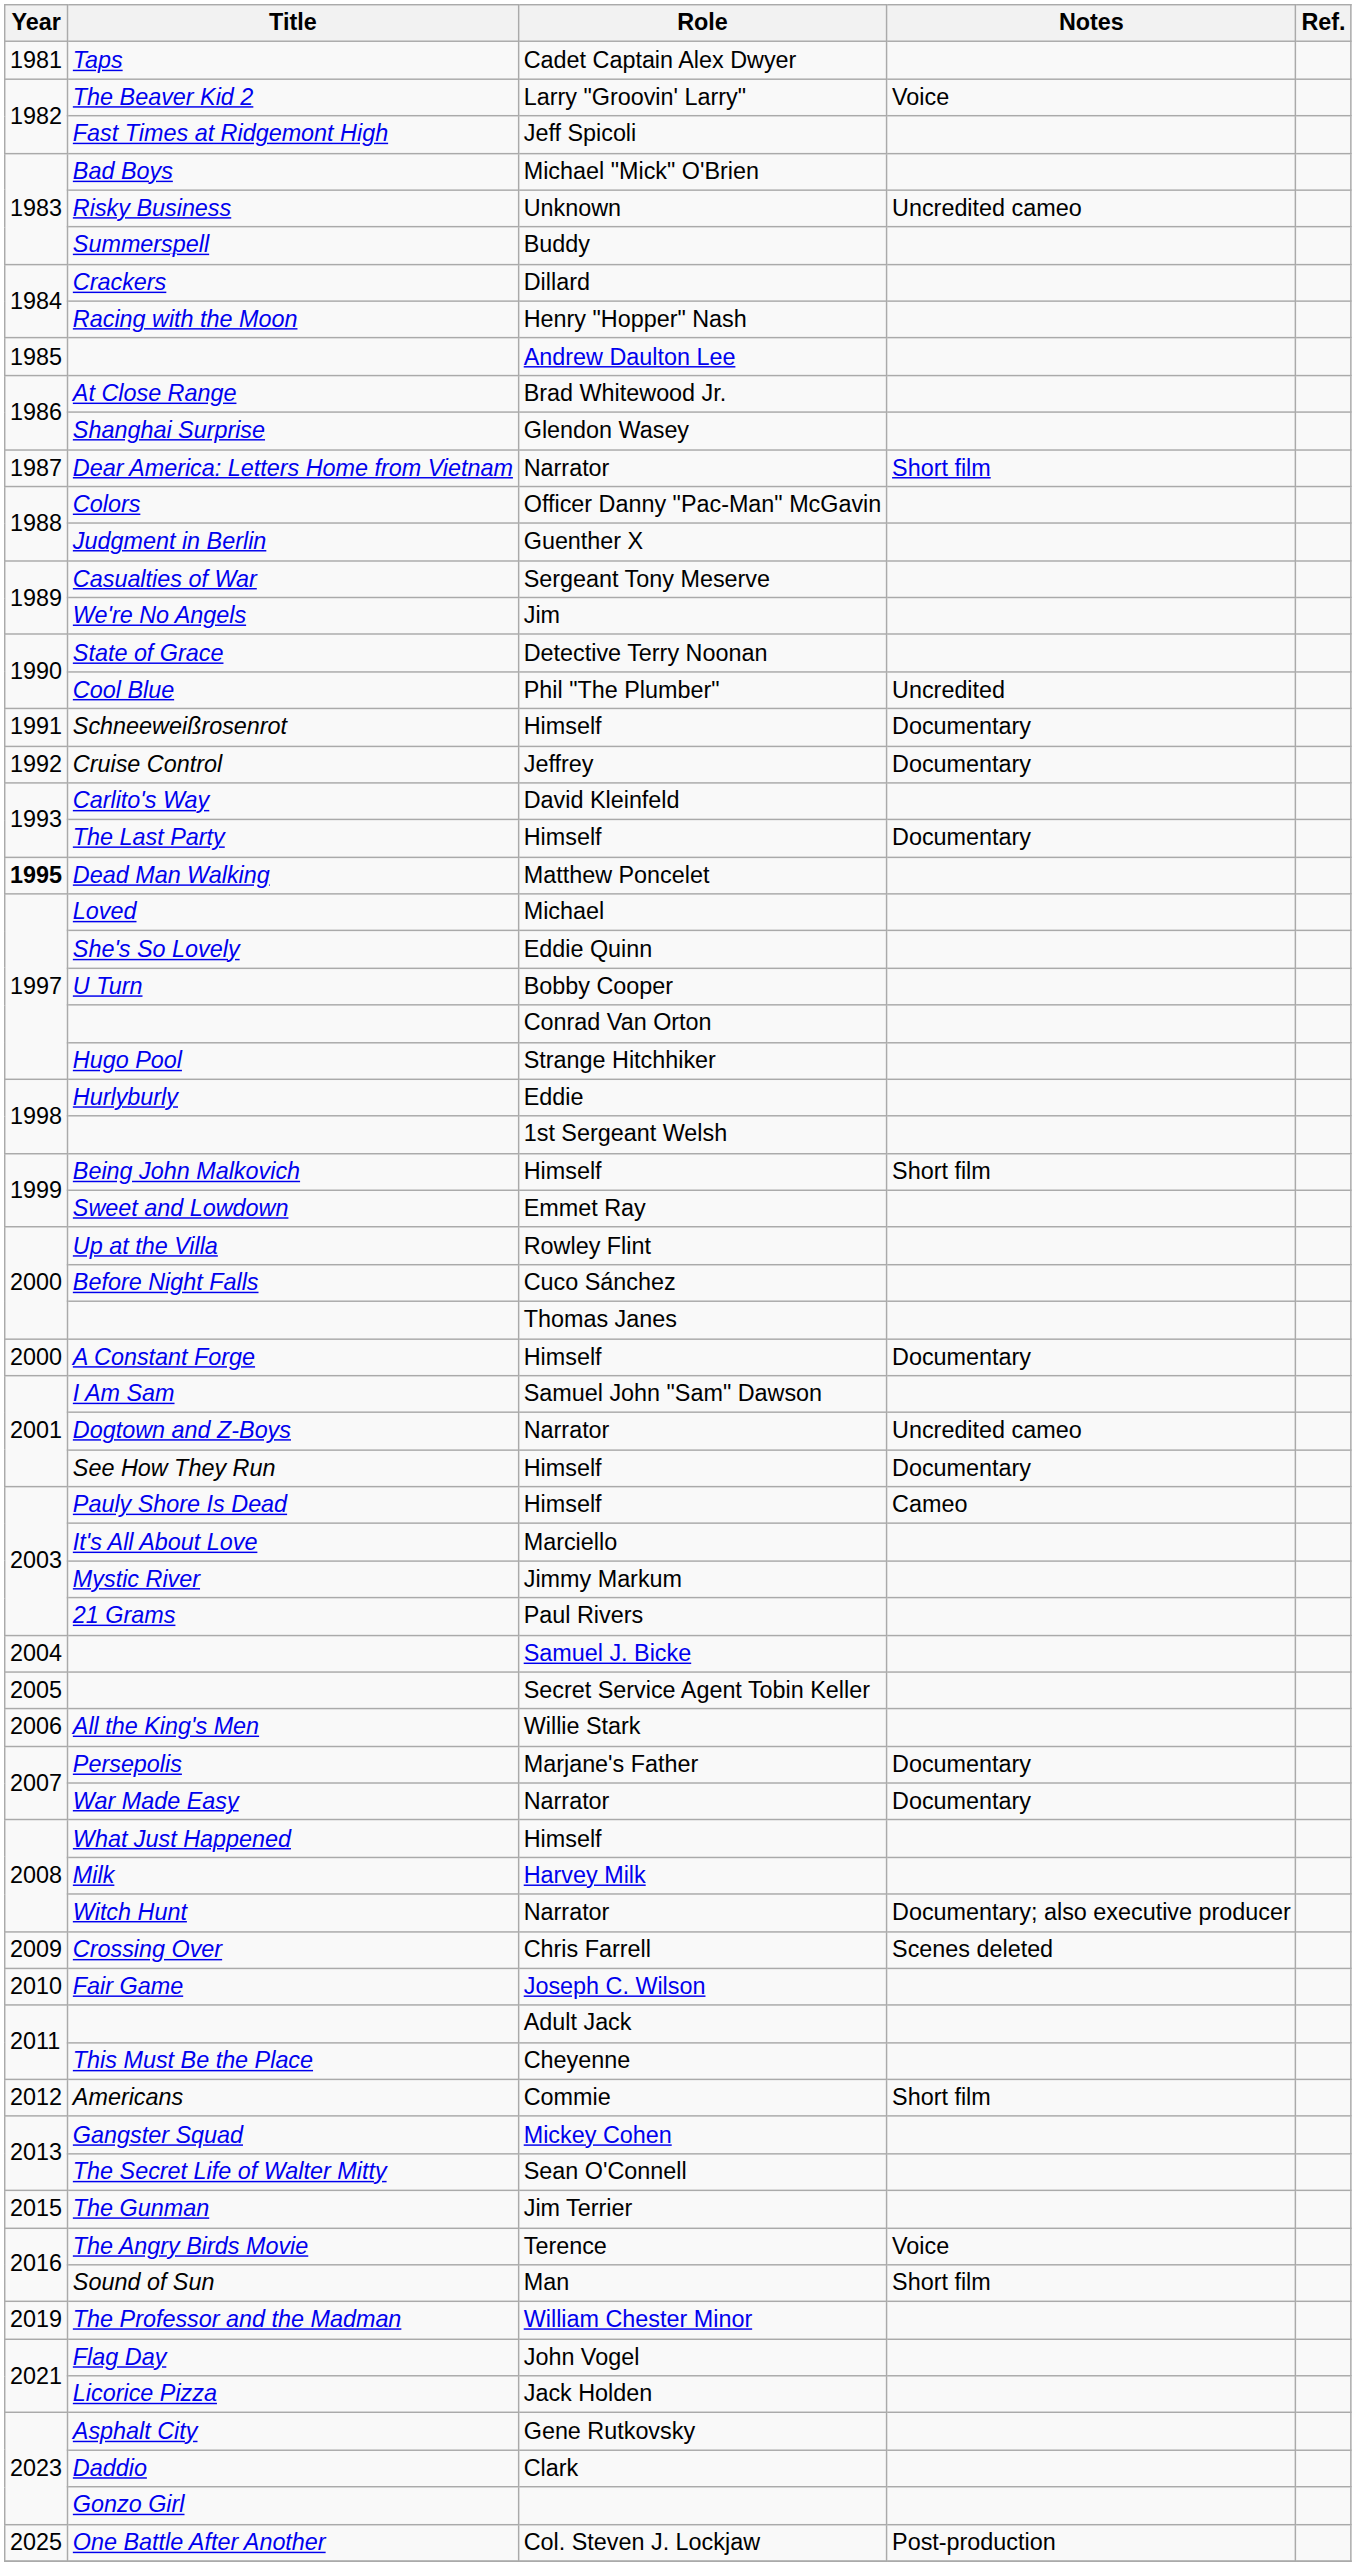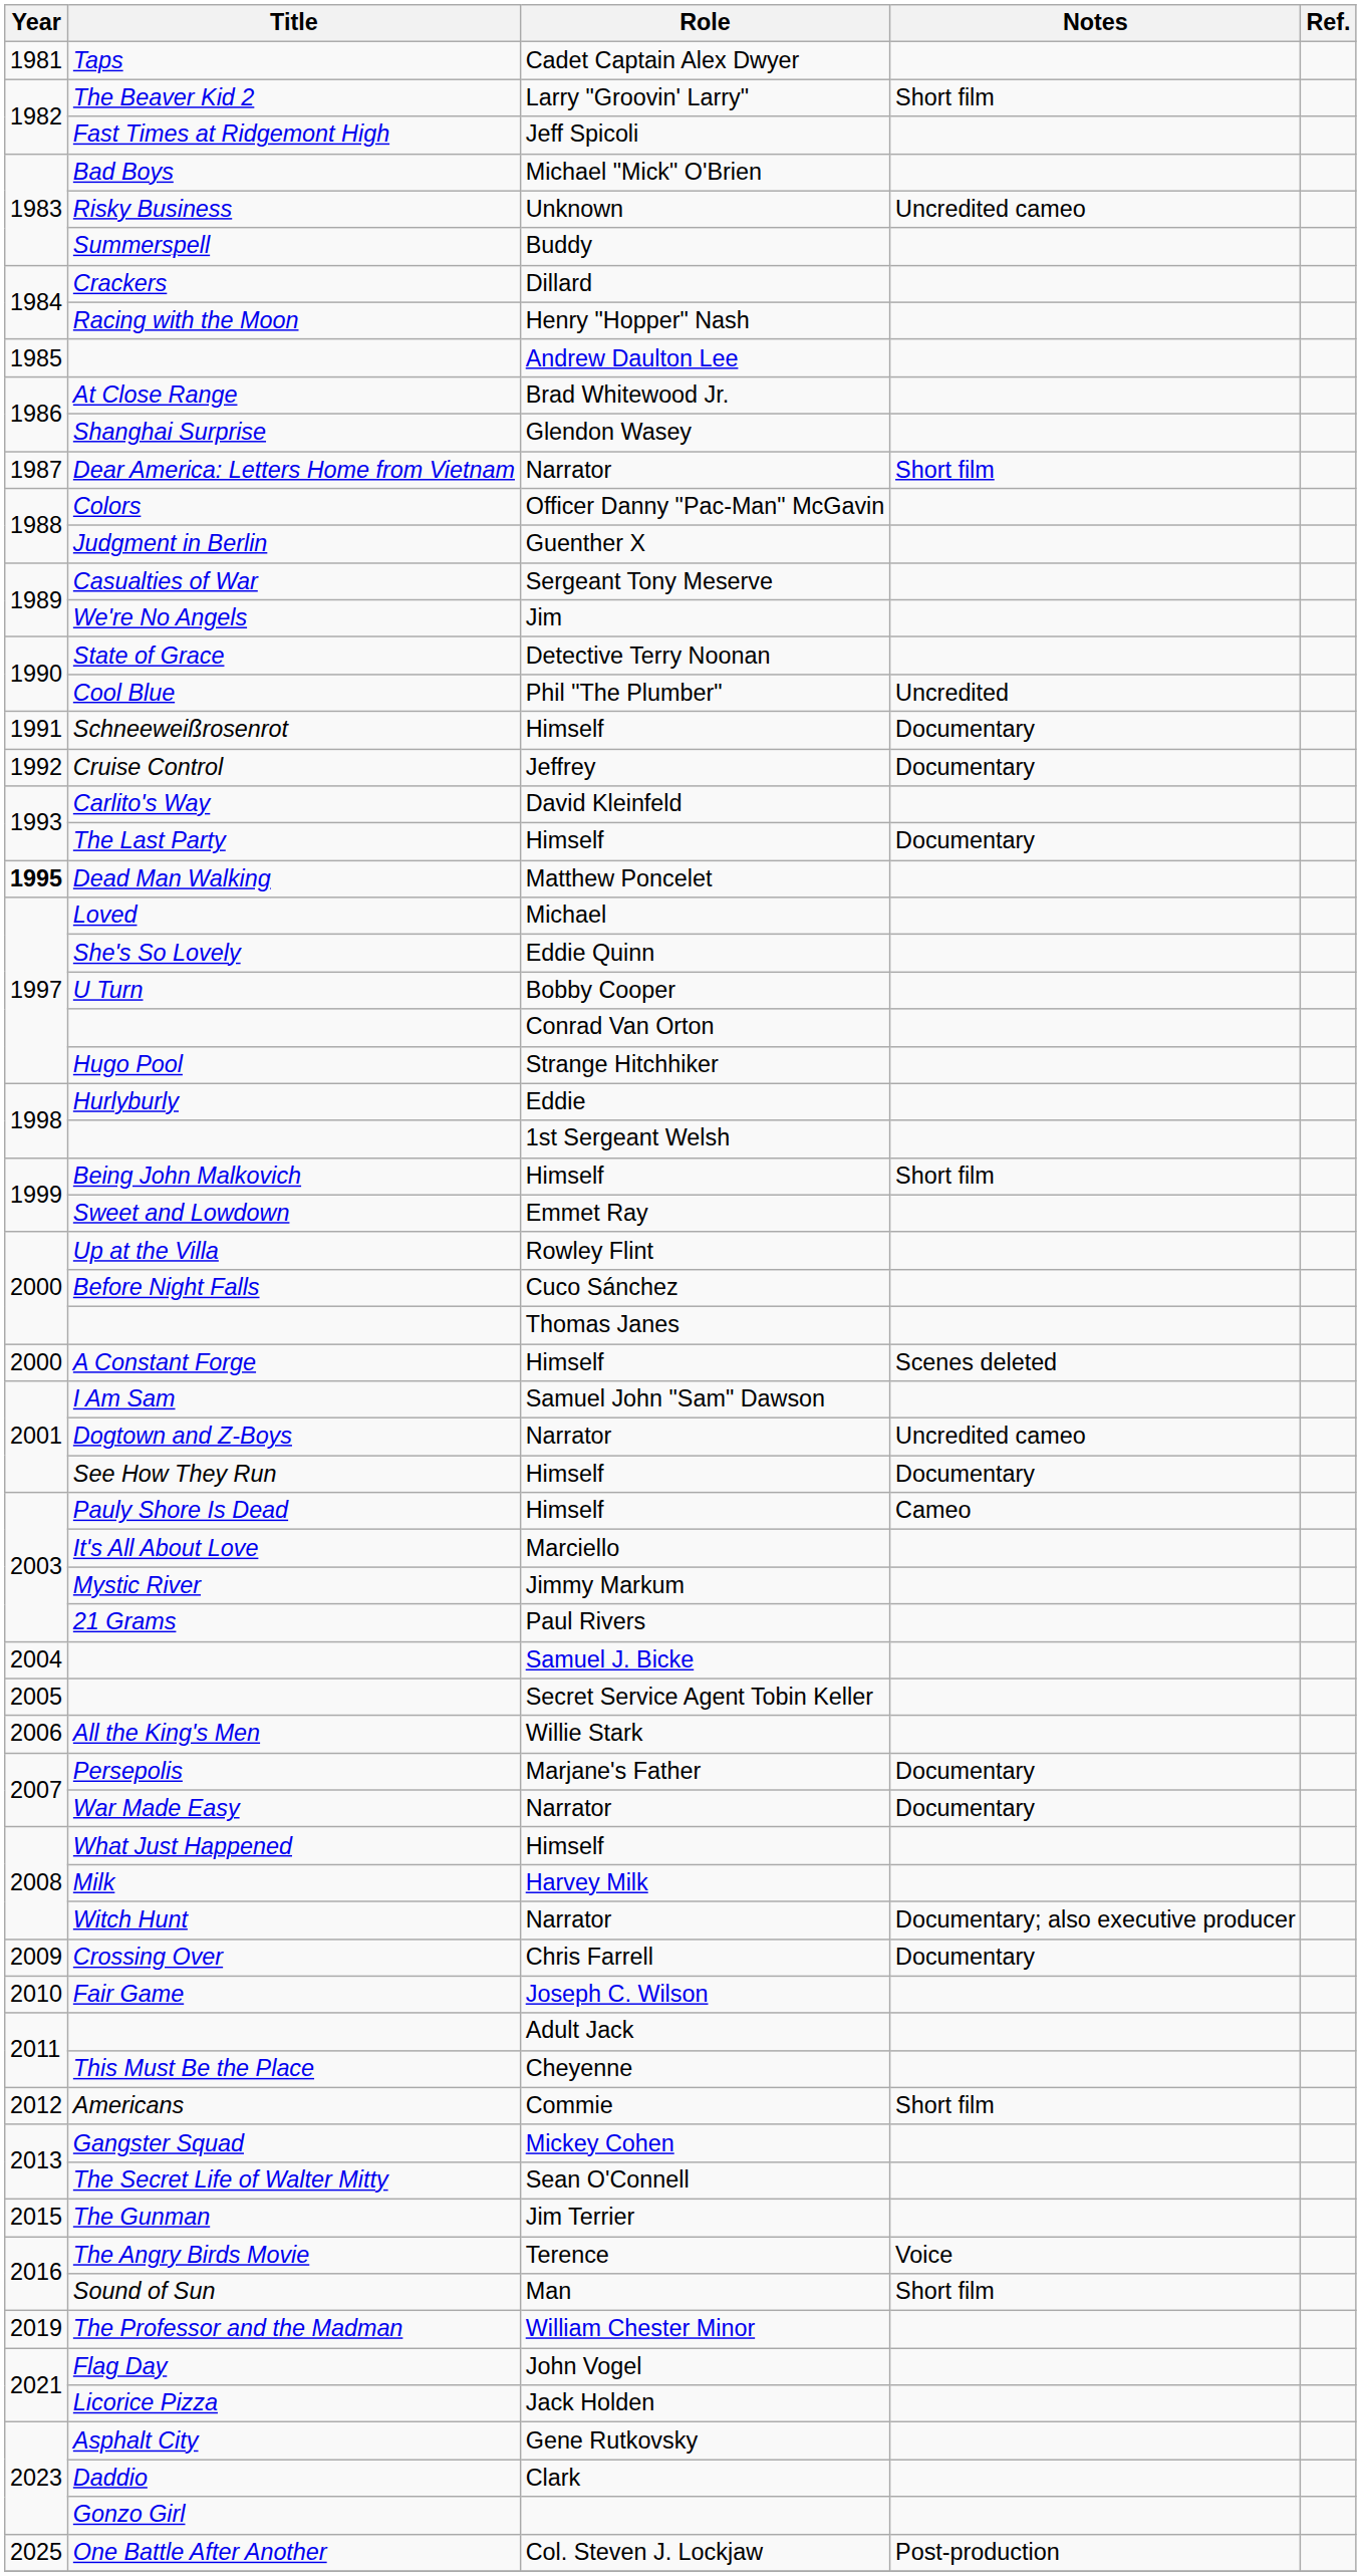The Beaver Kid 2 | Notes: Voice -> Short film
A Constant Forge | Notes: Documentary -> Scenes deleted
Crossing Over | Notes: Scenes deleted -> Documentary
